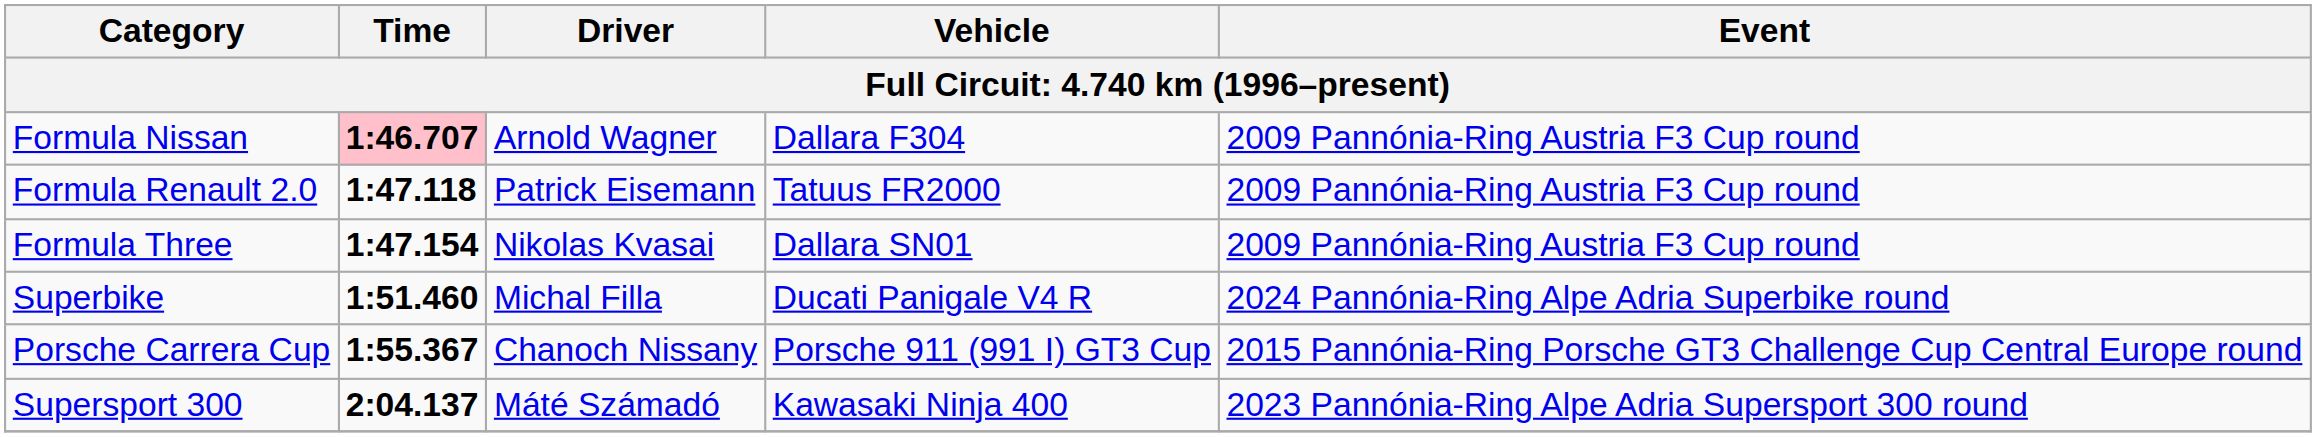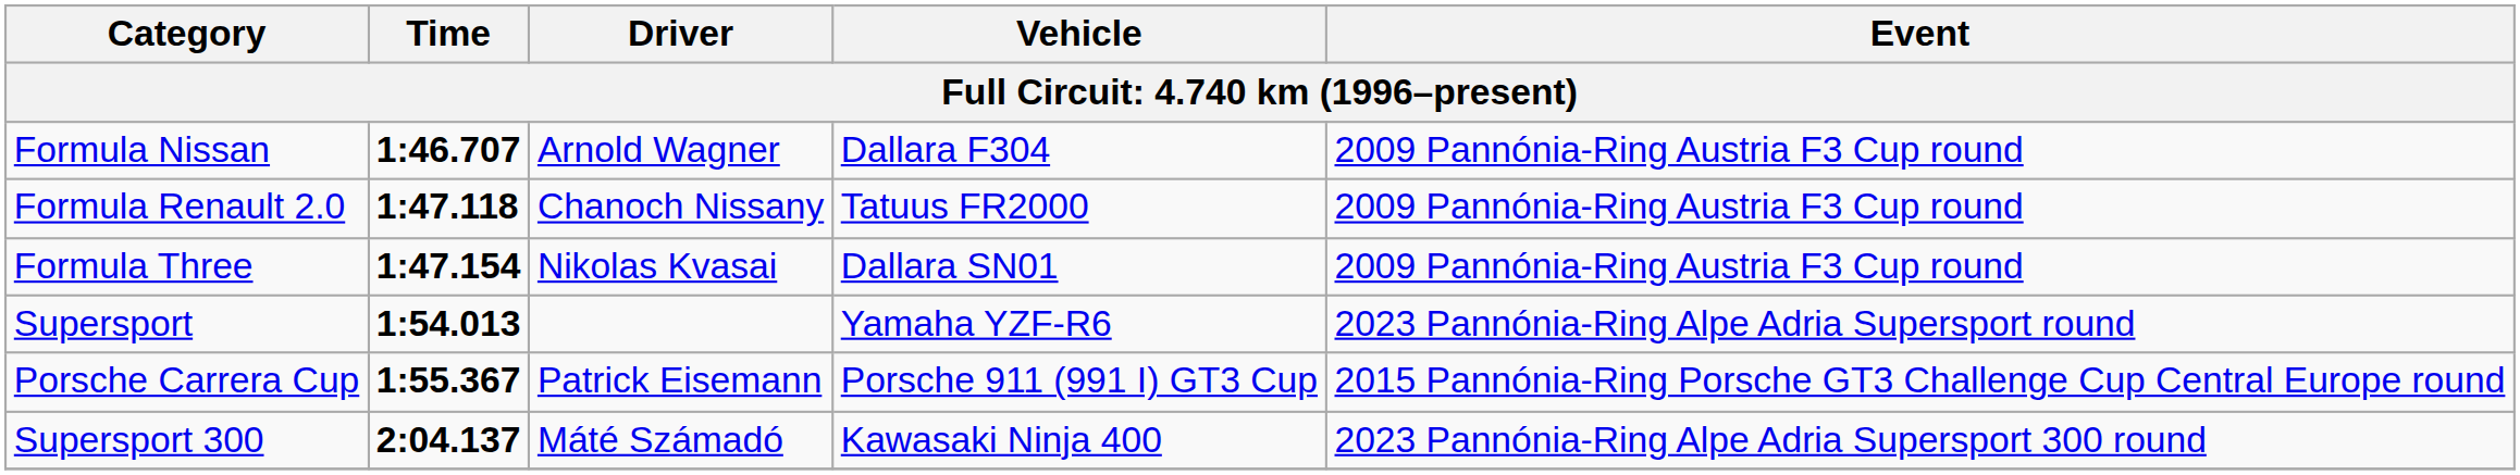Formula Nissan | Time: pink background -> no background
Formula Renault 2.0 | Driver: Patrick Eisemann -> Chanoch Nissany
- row: Superbike | 1:51.460 | Michal Filla | Ducati Panigale V4 R | 2024 Pannónia-Ring Alpe Adria Superbike round
+ row: Supersport | 1:54.013 | Yamaha YZF-R6 | 2023 Pannónia-Ring Alpe Adria Supersport round
Porsche Carrera Cup | Driver: Chanoch Nissany -> Patrick Eisemann
